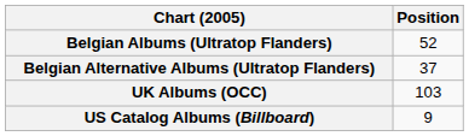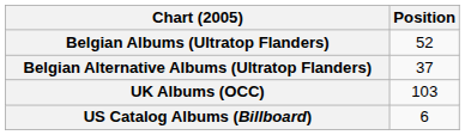US Catalog Albums (Billboard) | Position: 9 -> 6
